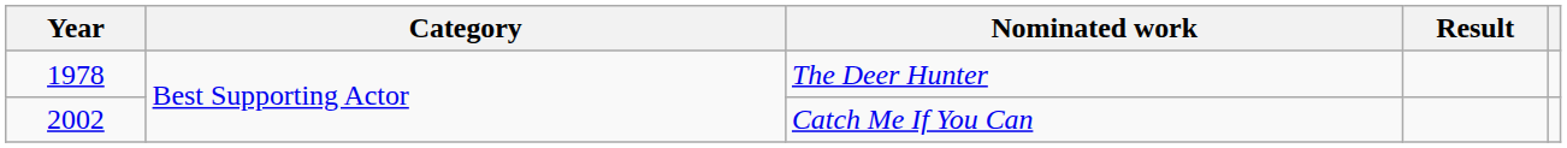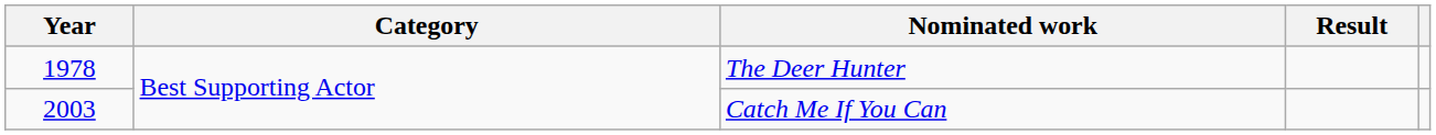Catch Me If You Can | Year: 2002 -> 2003
